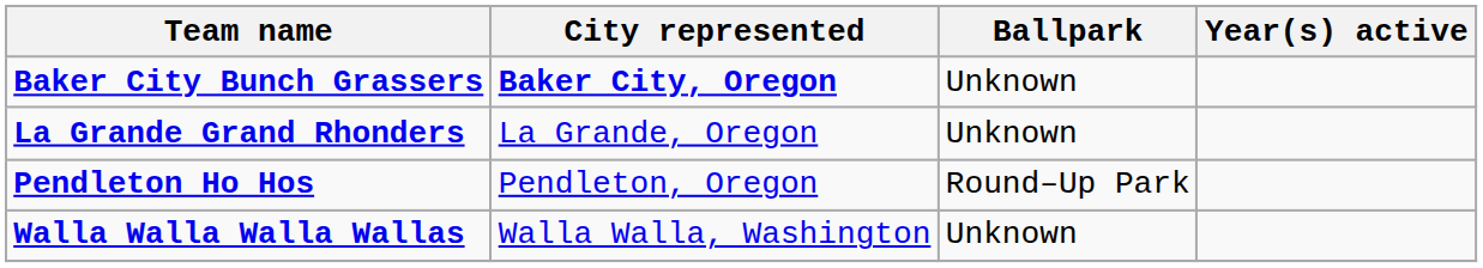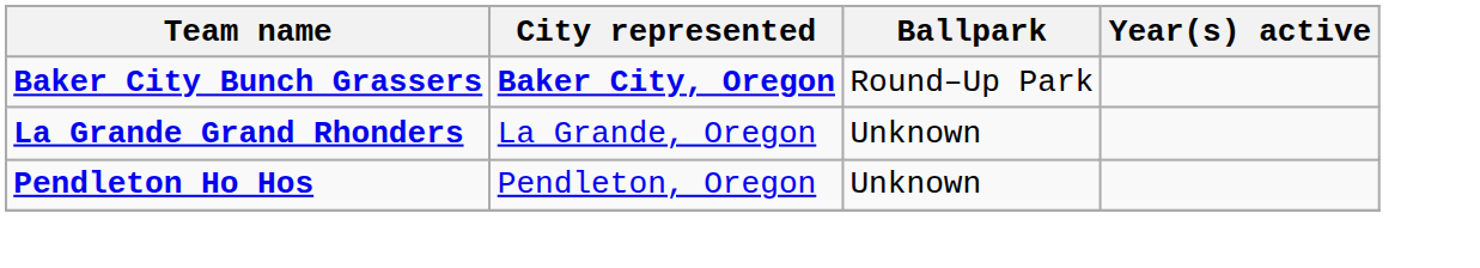Baker City Bunch Grassers | Ballpark: Unknown -> Round–Up Park
Pendleton Ho Hos | Ballpark: Round–Up Park -> Unknown
- row: Walla Walla Walla Wallas | Walla Walla, Washington | Unknown
